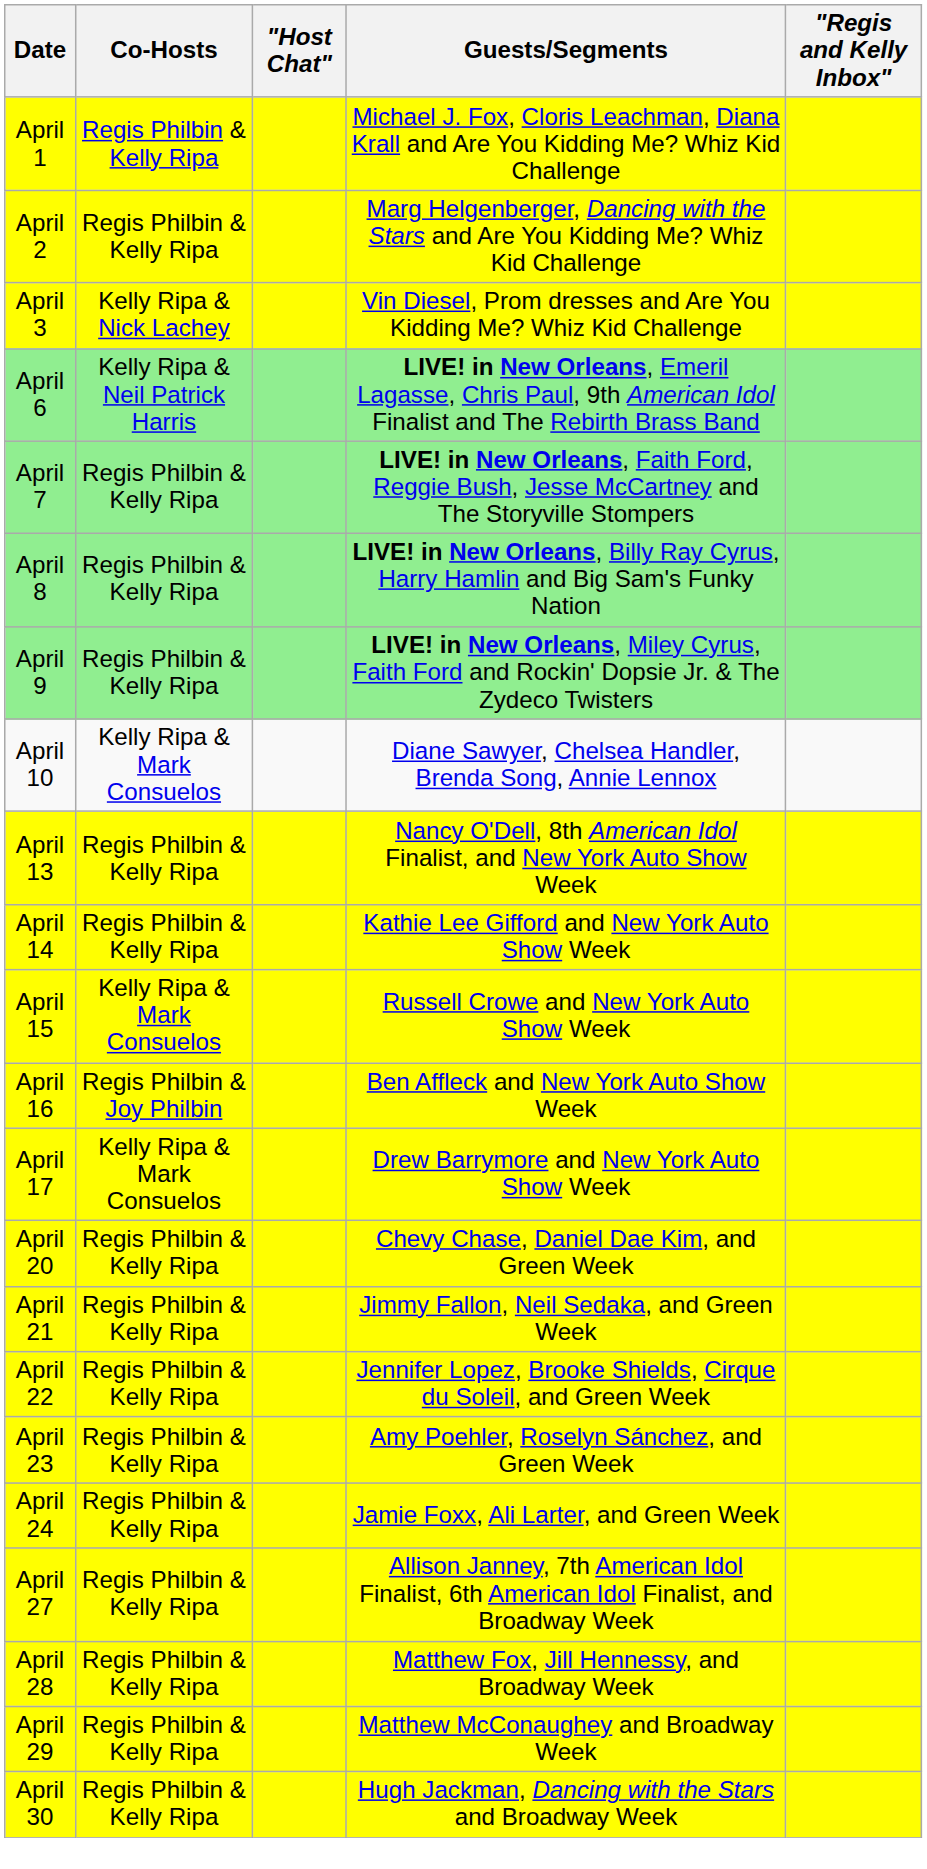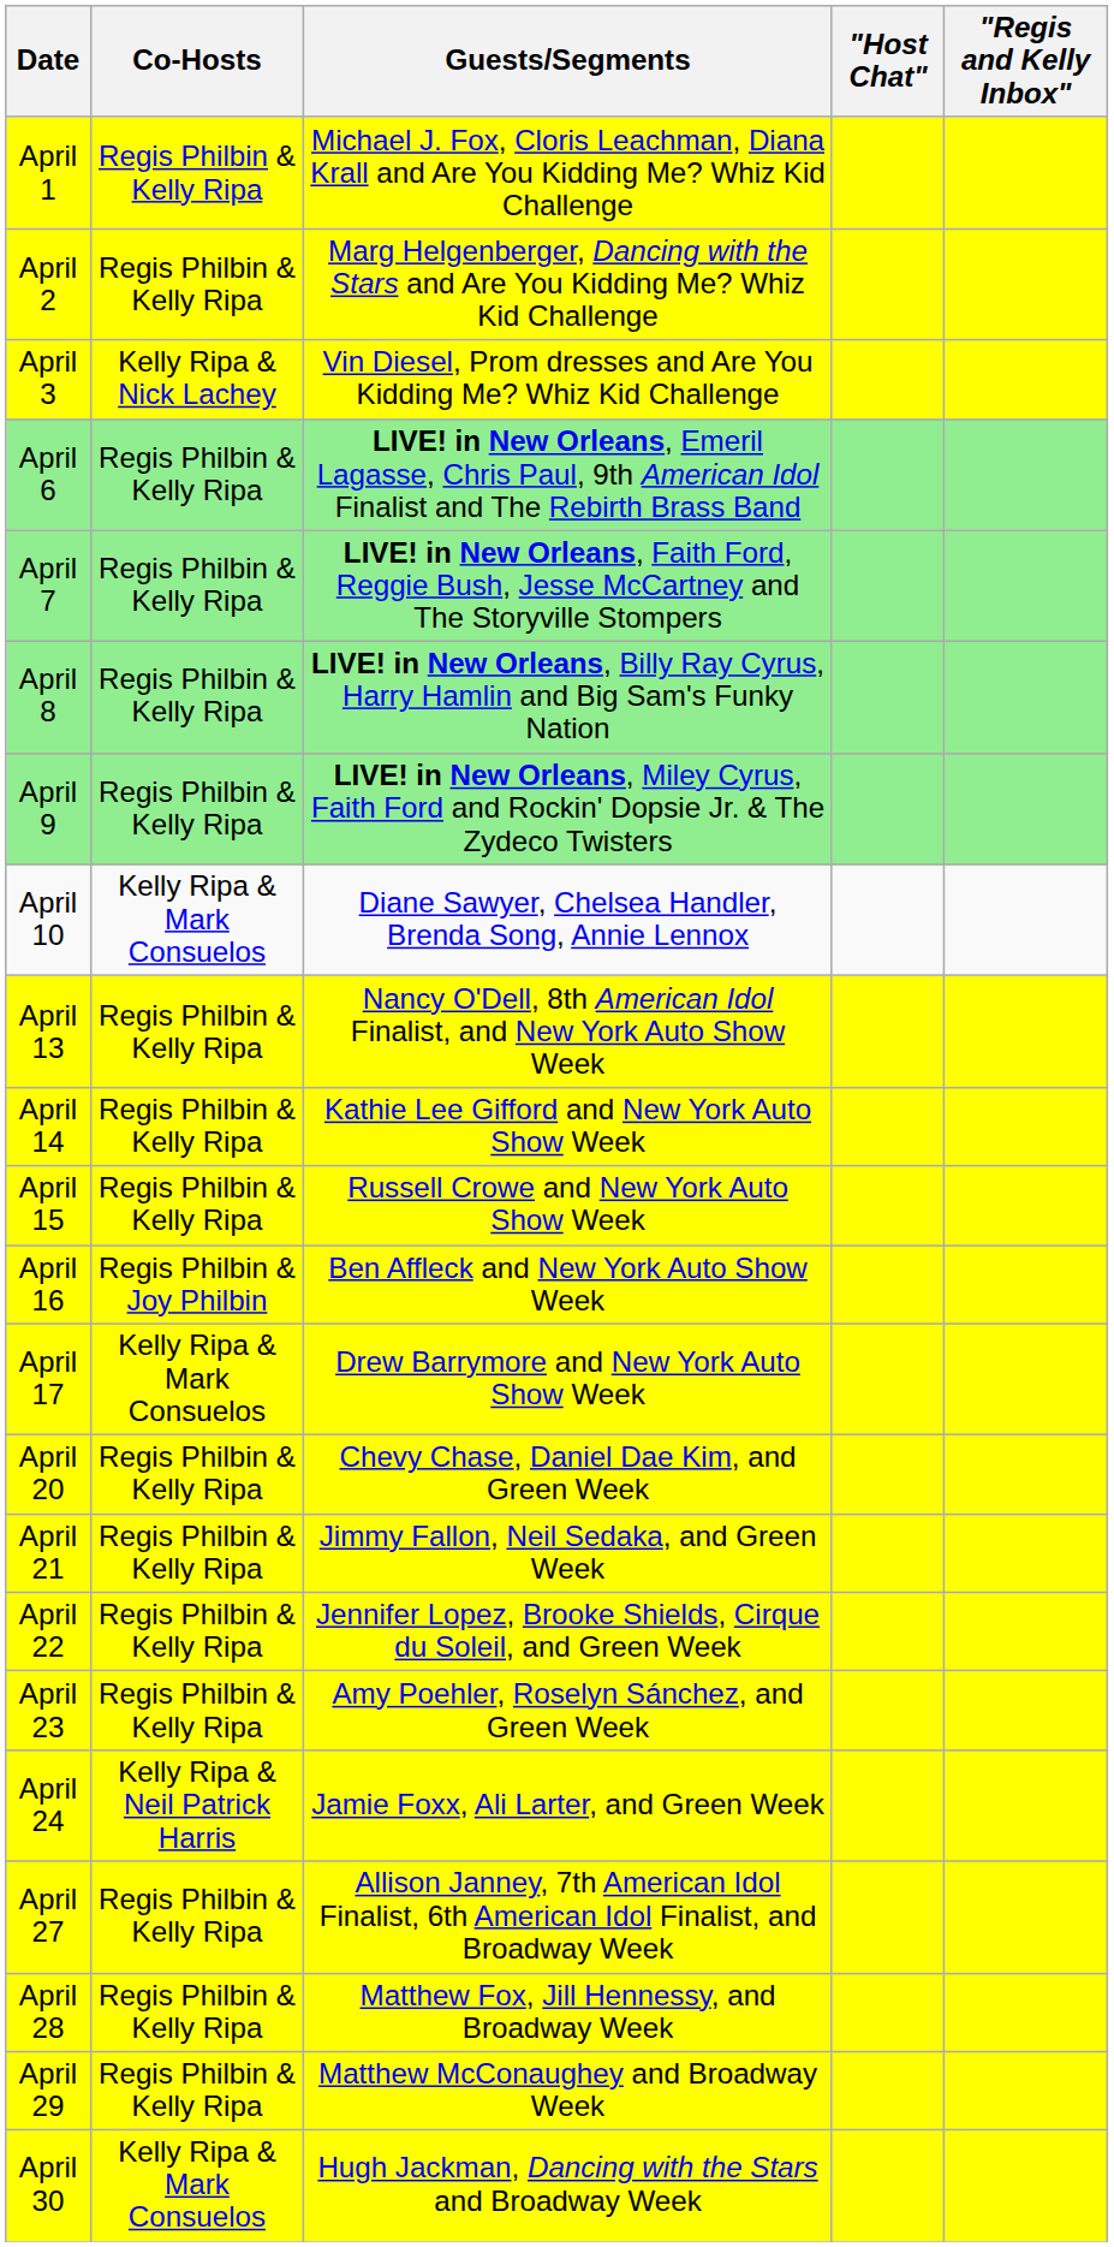columns swapped: "Host Chat" <-> Guests/Segments
April 6 | Co-Hosts: Kelly Ripa & Neil Patrick Harris -> Regis Philbin & Kelly Ripa
April 15 | Co-Hosts: Kelly Ripa & Mark Consuelos -> Regis Philbin & Kelly Ripa
April 24 | Co-Hosts: Regis Philbin & Kelly Ripa -> Kelly Ripa & Neil Patrick Harris
April 30 | Co-Hosts: Regis Philbin & Kelly Ripa -> Kelly Ripa & Mark Consuelos
